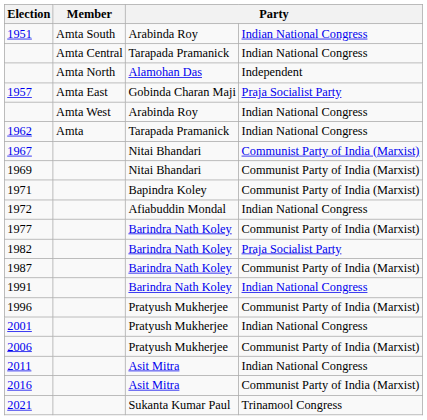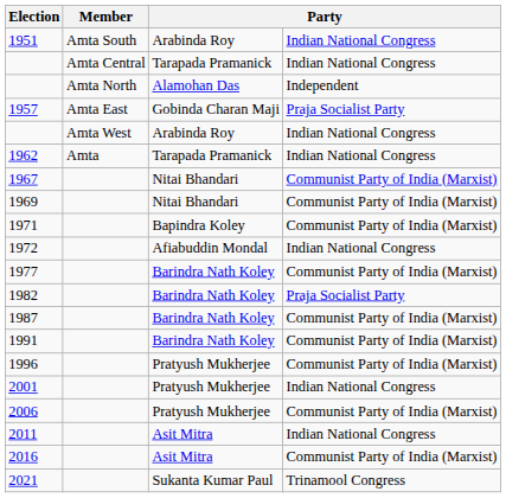1991 | column 4: Indian National Congress -> Communist Party of India (Marxist)
